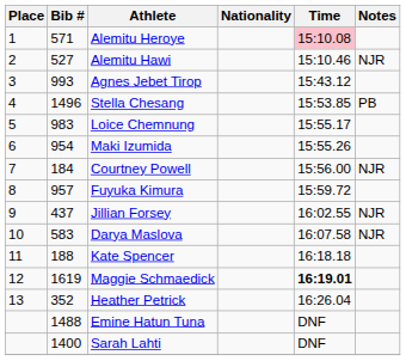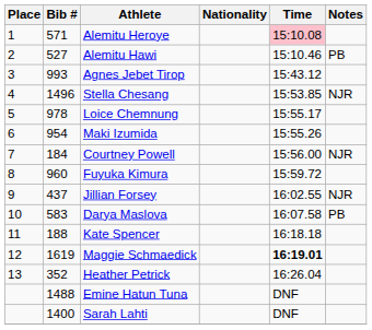Alemitu Hawi | Notes: NJR -> PB
Stella Chesang | Notes: PB -> NJR
Loice Chemnung | Bib #: 983 -> 978
Fuyuka Kimura | Bib #: 957 -> 960
Darya Maslova | Notes: NJR -> PB
